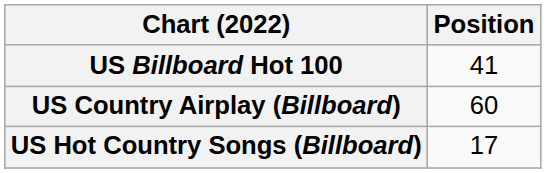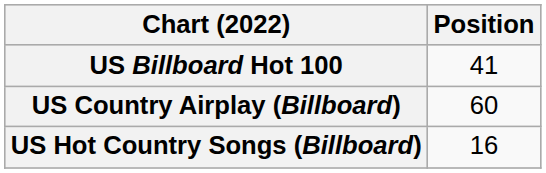US Hot Country Songs (Billboard) | Position: 17 -> 16
